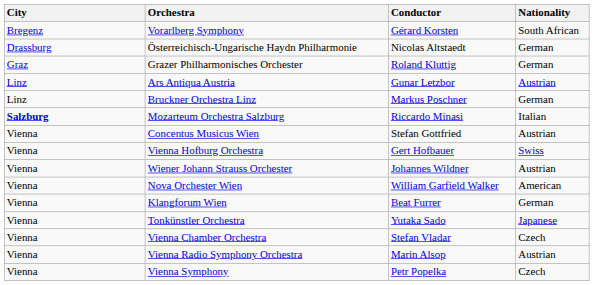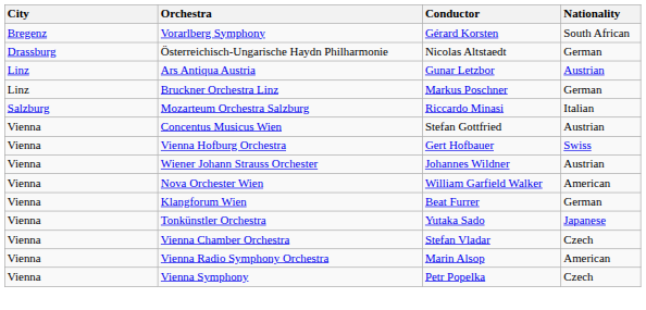- row: Graz | Grazer Philharmonisches Orchester | Roland Kluttig | German
Mozarteum Orchestra Salzburg | City: bold -> normal
Vienna Radio Symphony Orchestra | Nationality: Austrian -> American
